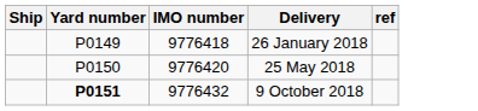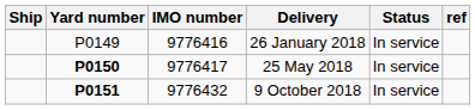+ column: Status | In service | In service | In service
26 January 2018 | IMO number: 9776418 -> 9776416
25 May 2018 | Yard number: normal -> bold
25 May 2018 | IMO number: 9776420 -> 9776417
